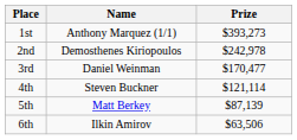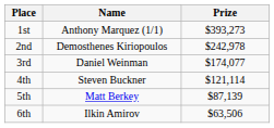3rd | Prize: $170,477 -> $174,077
